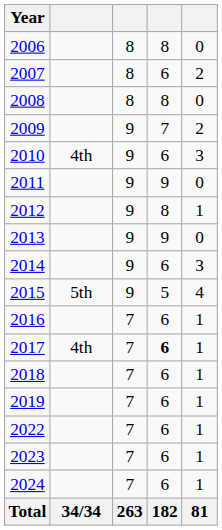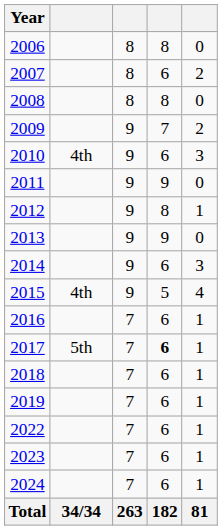2015 | column 2: 5th -> 4th
2017 | column 2: 4th -> 5th
